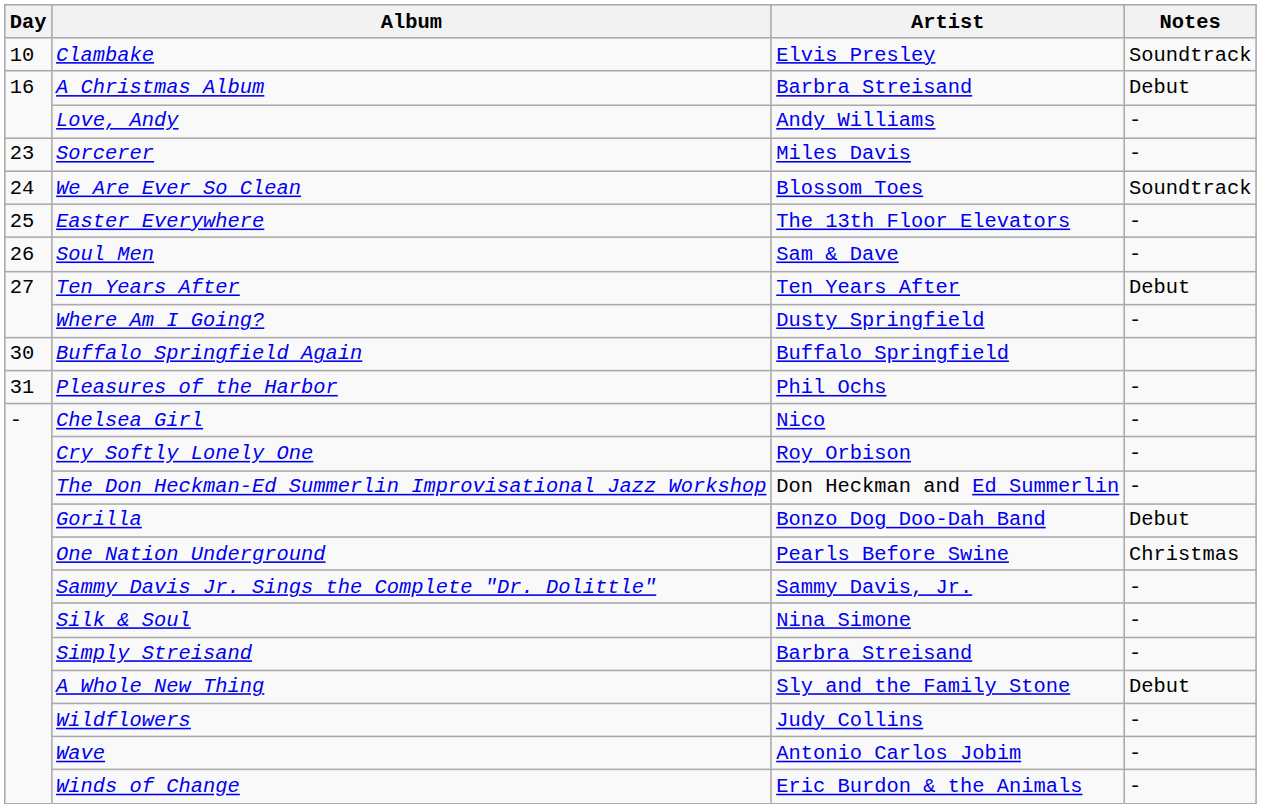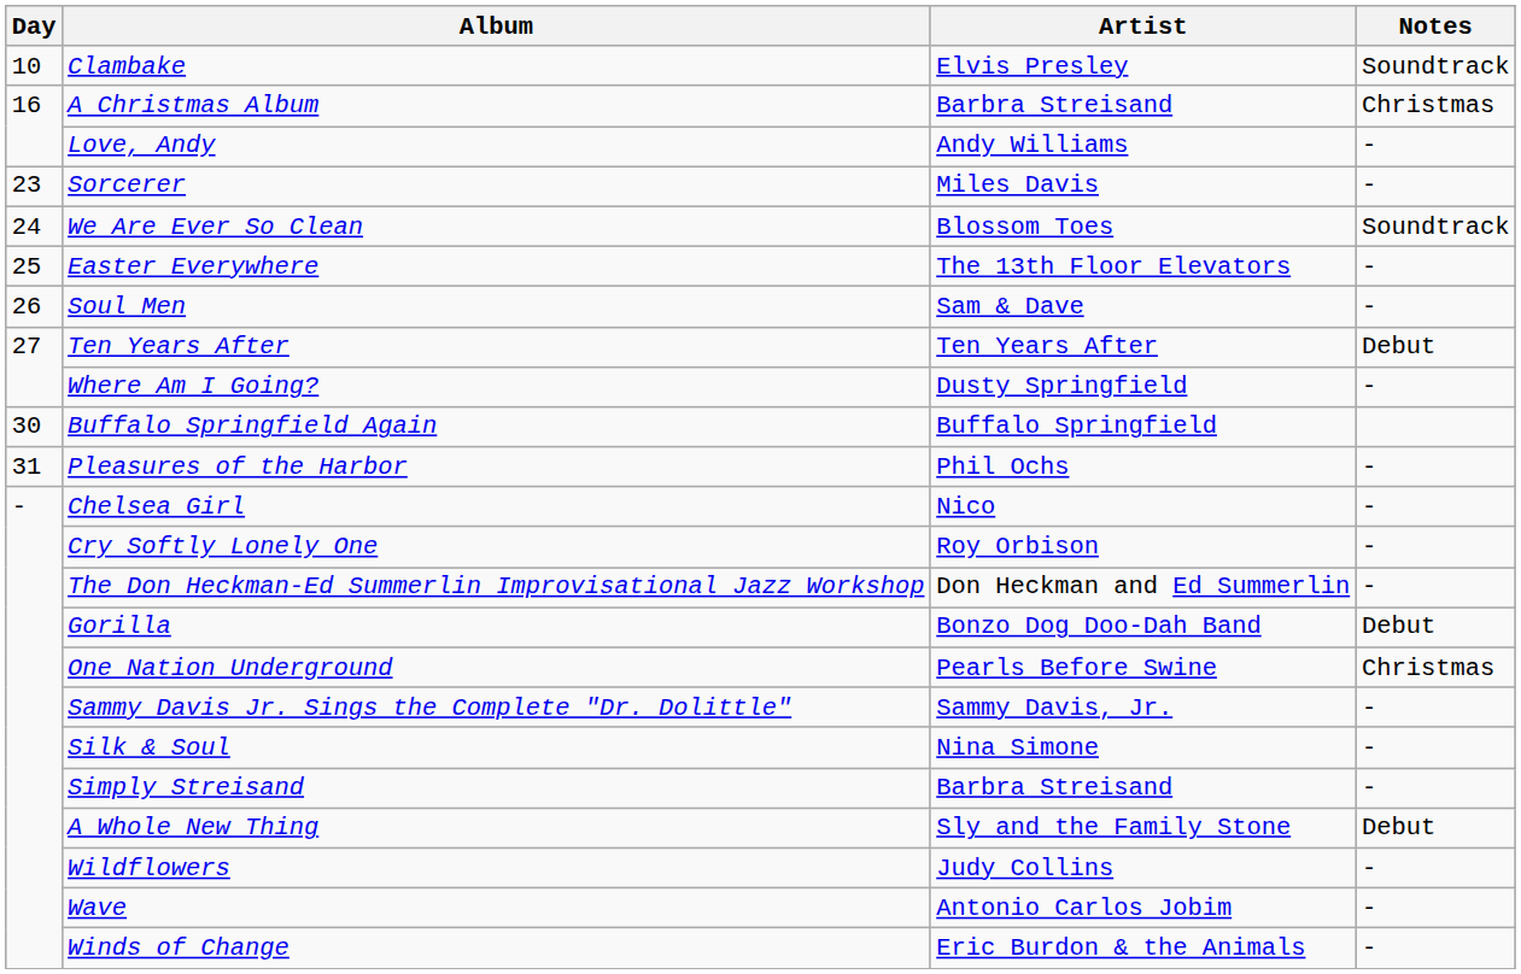A Christmas Album | Notes: Debut -> Christmas
